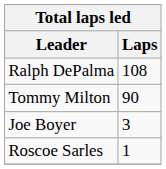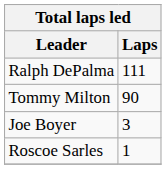Ralph DePalma | Laps: 108 -> 111
